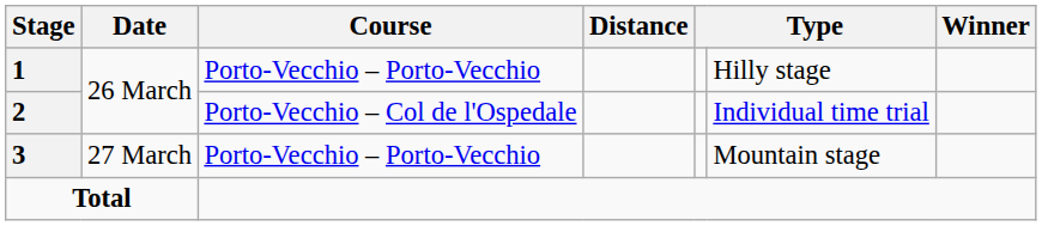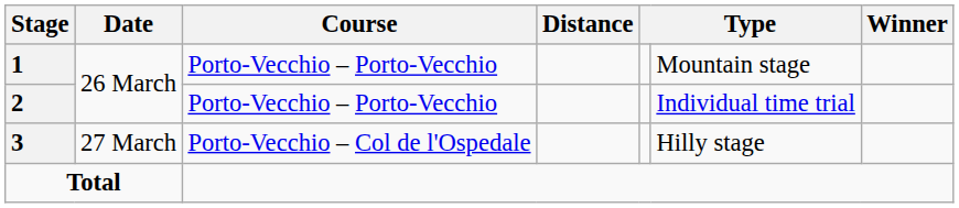1 | column 6: Hilly stage -> Mountain stage
2 | Course: Porto-Vecchio – Col de l'Ospedale -> Porto-Vecchio – Porto-Vecchio
3 | Course: Porto-Vecchio – Porto-Vecchio -> Porto-Vecchio – Col de l'Ospedale
3 | column 6: Mountain stage -> Hilly stage
